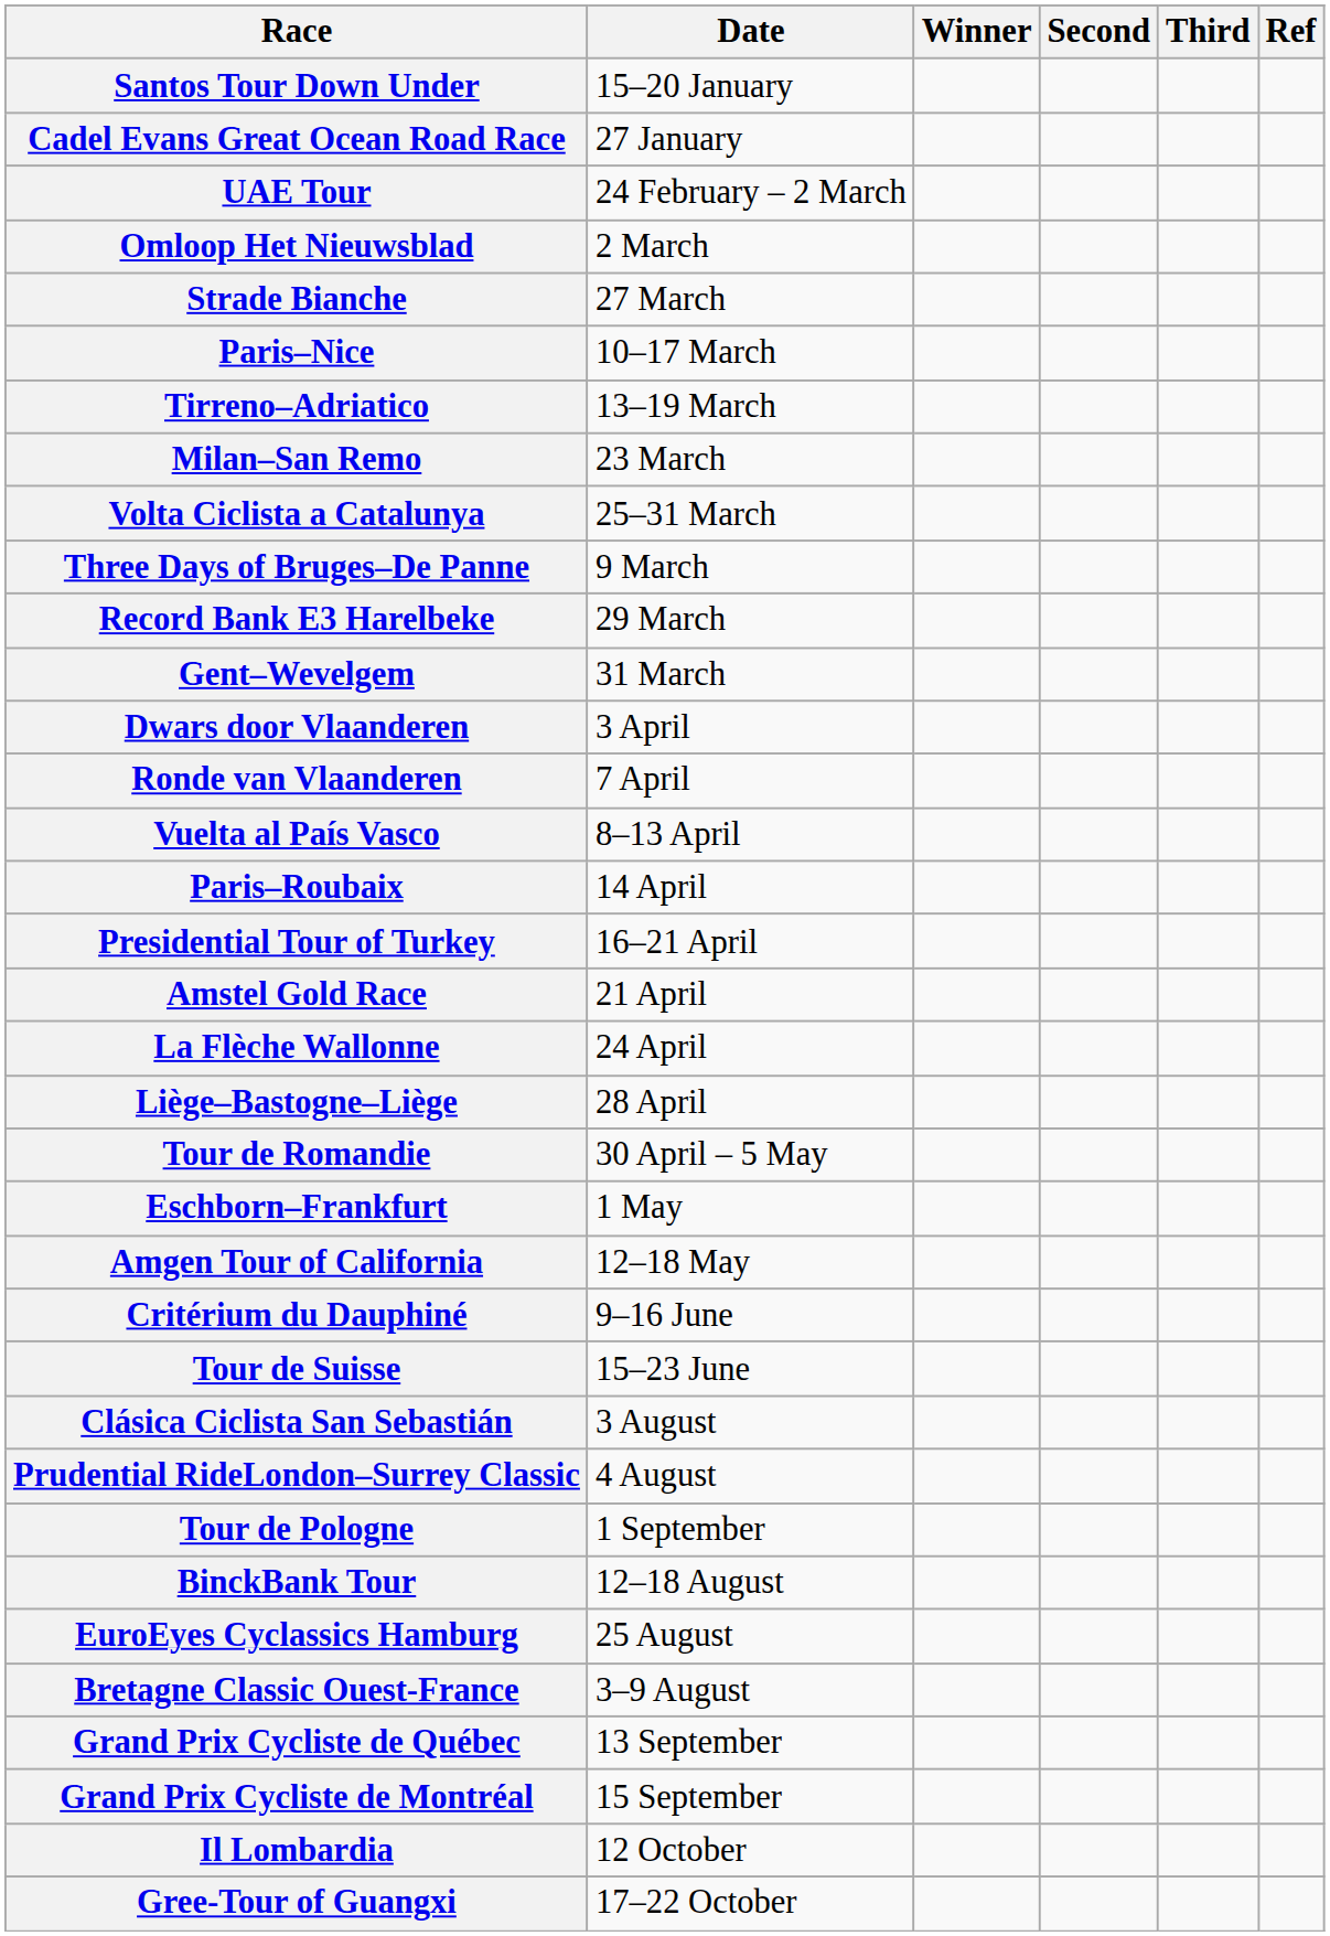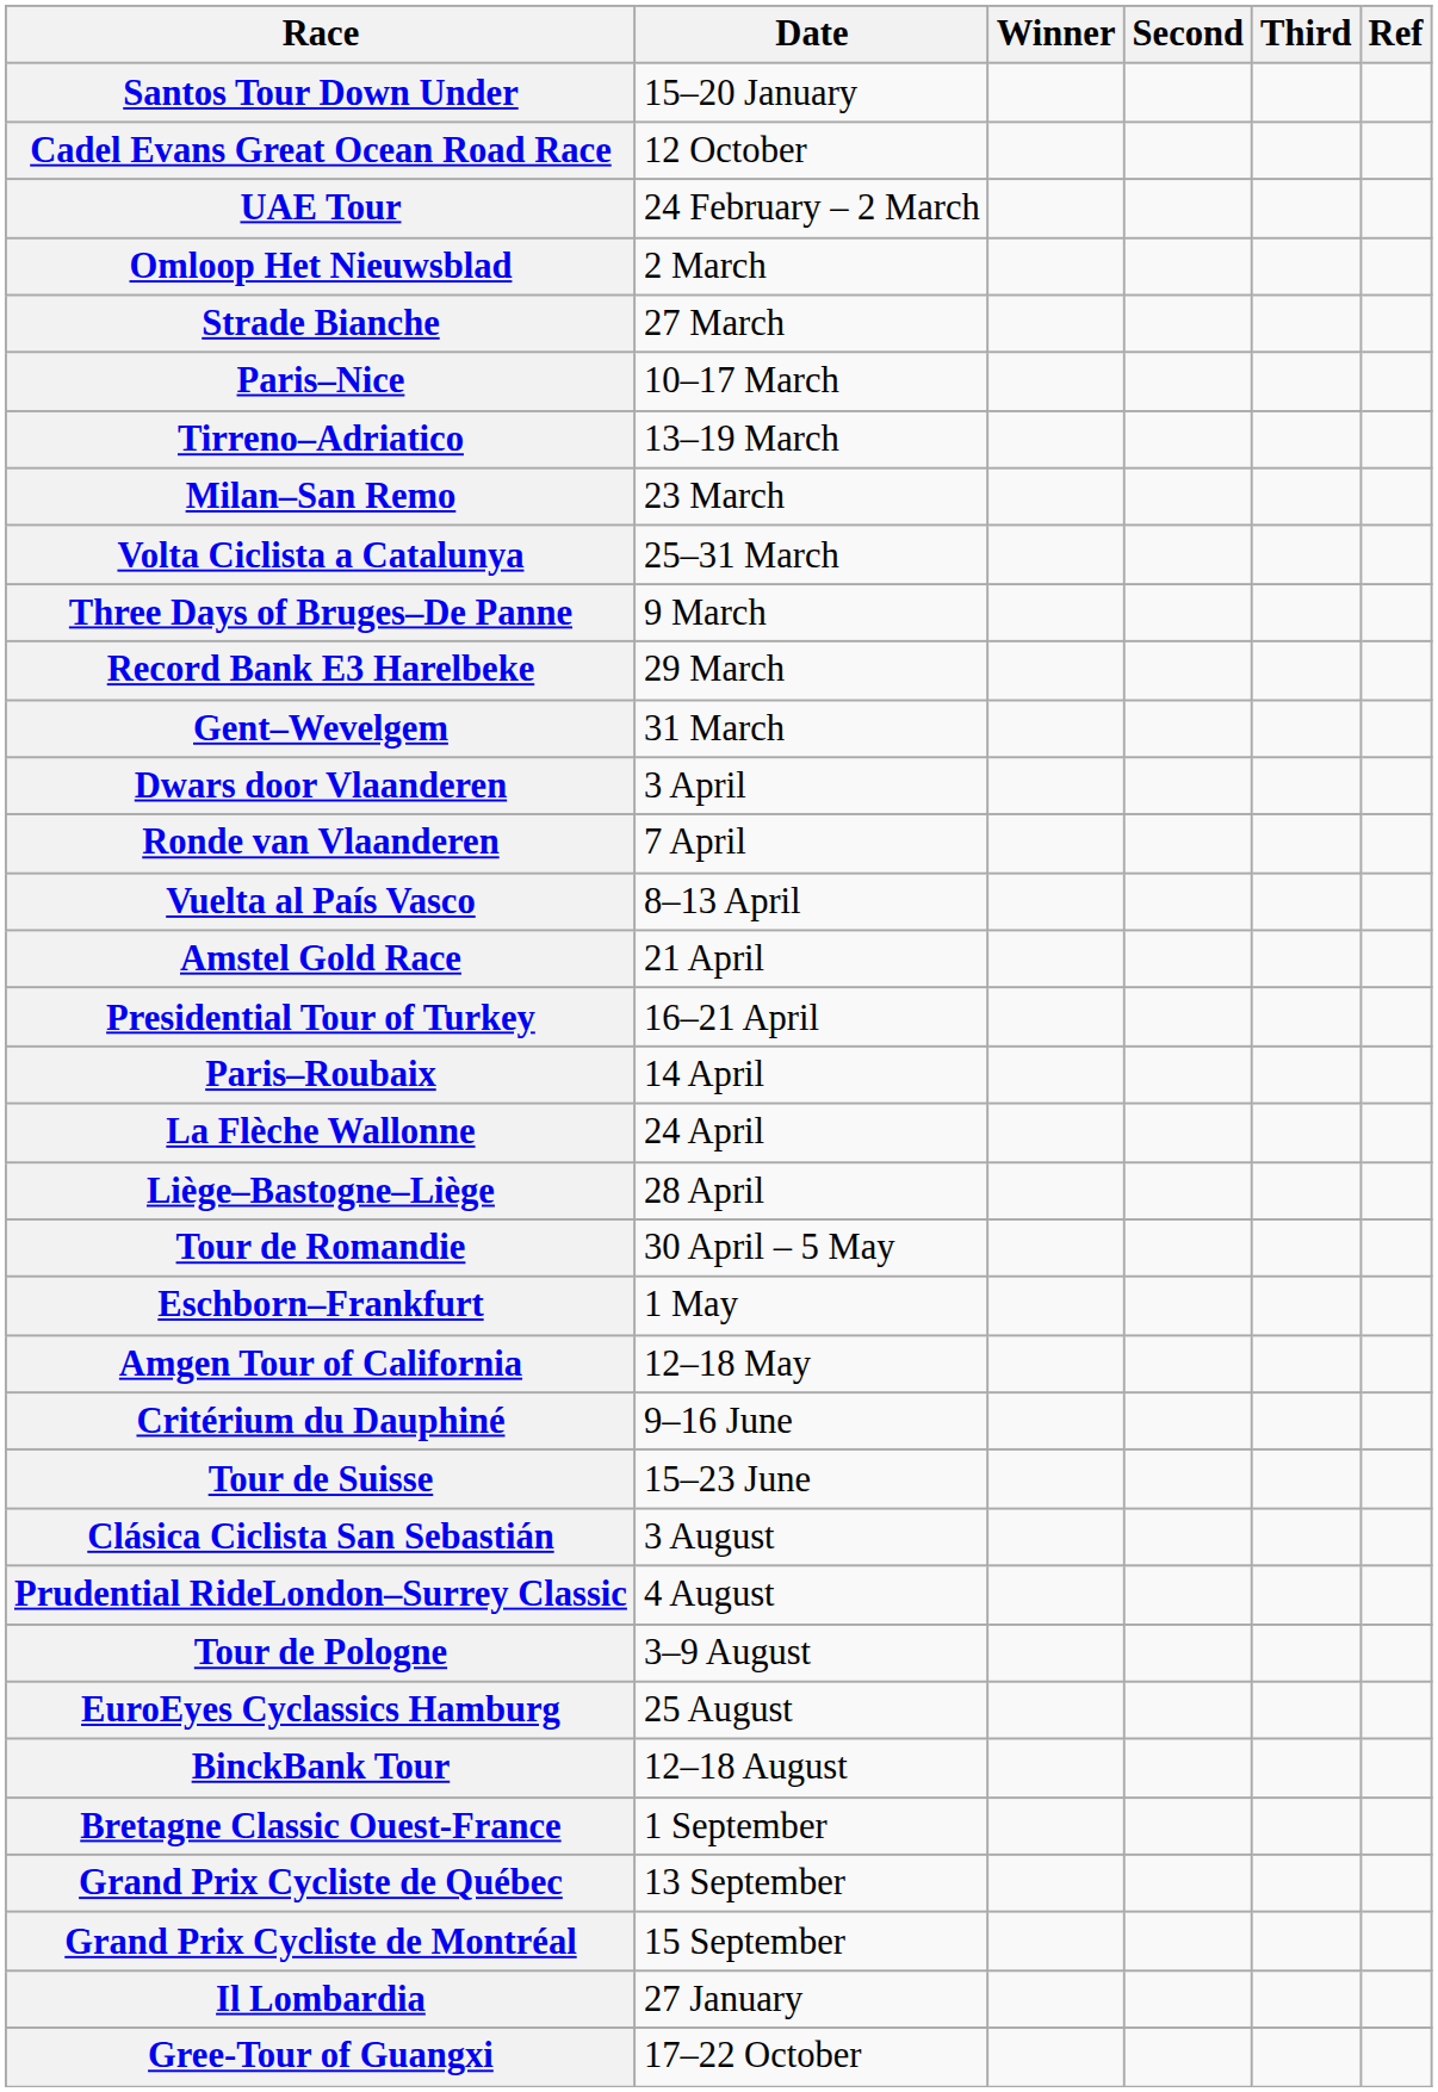Cadel Evans Great Ocean Road Race | Date: 27 January -> 12 October
rows swapped: Paris–Roubaix <-> Amstel Gold Race
Tour de Pologne | Date: 1 September -> 3–9 August
rows swapped: BinckBank Tour <-> EuroEyes Cyclassics Hamburg
Bretagne Classic Ouest-France | Date: 3–9 August -> 1 September
Il Lombardia | Date: 12 October -> 27 January
